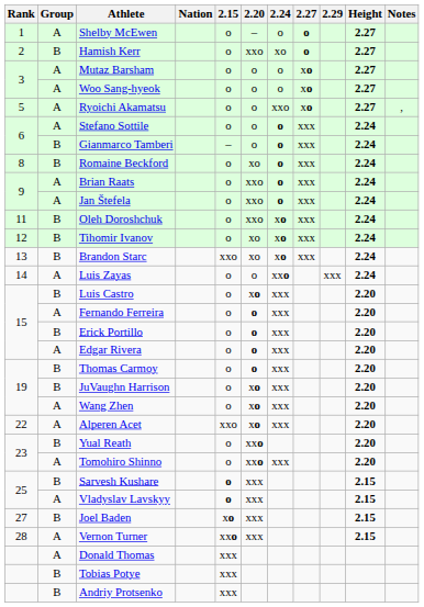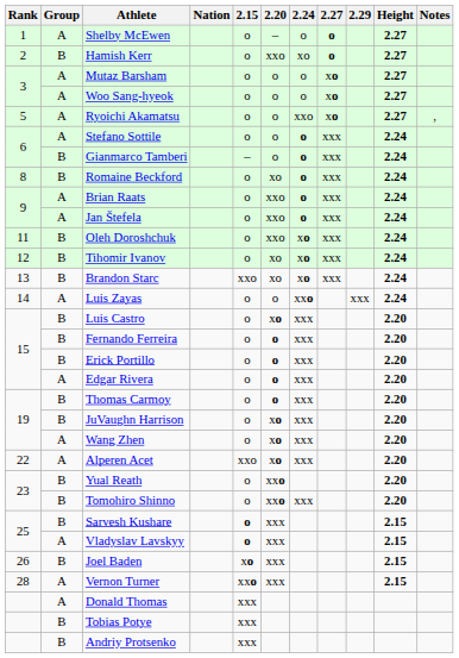Fernando Ferreira | Group: A -> B
Tomohiro Shinno | Group: A -> B
Joel Baden | Rank: 27 -> 26
